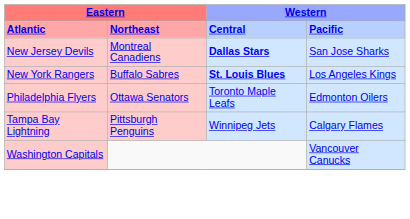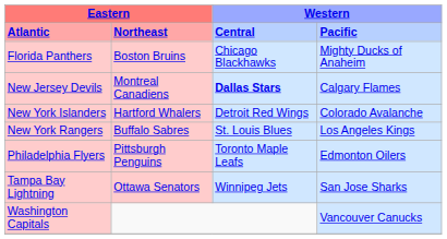+ row: Florida Panthers | Boston Bruins | Chicago Blackhawks | Mighty Ducks of Anaheim
New Jersey Devils | column 4: San Jose Sharks -> Calgary Flames
+ row: New York Islanders | Hartford Whalers | Detroit Red Wings | Colorado Avalanche
New York Rangers | column 3: bold -> normal
Philadelphia Flyers | column 2: Ottawa Senators -> Pittsburgh Penguins
Tampa Bay Lightning | column 2: Pittsburgh Penguins -> Ottawa Senators
Tampa Bay Lightning | column 4: Calgary Flames -> San Jose Sharks
